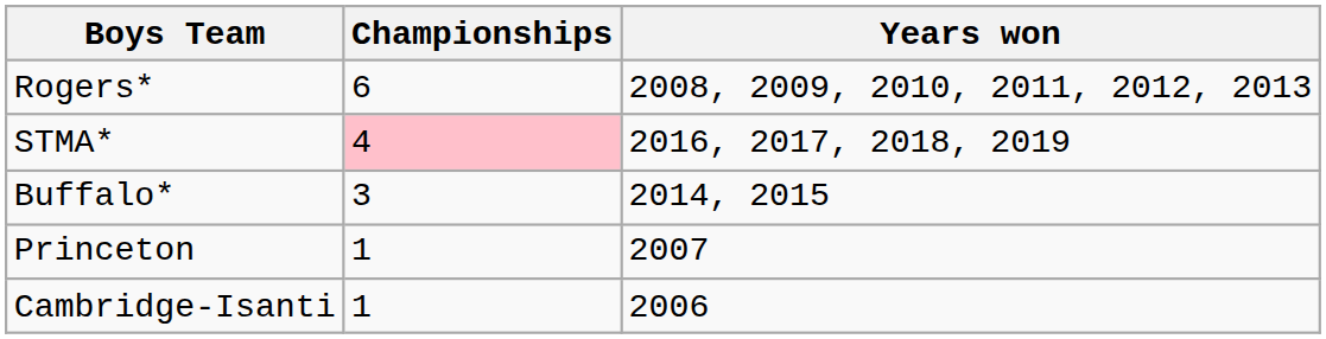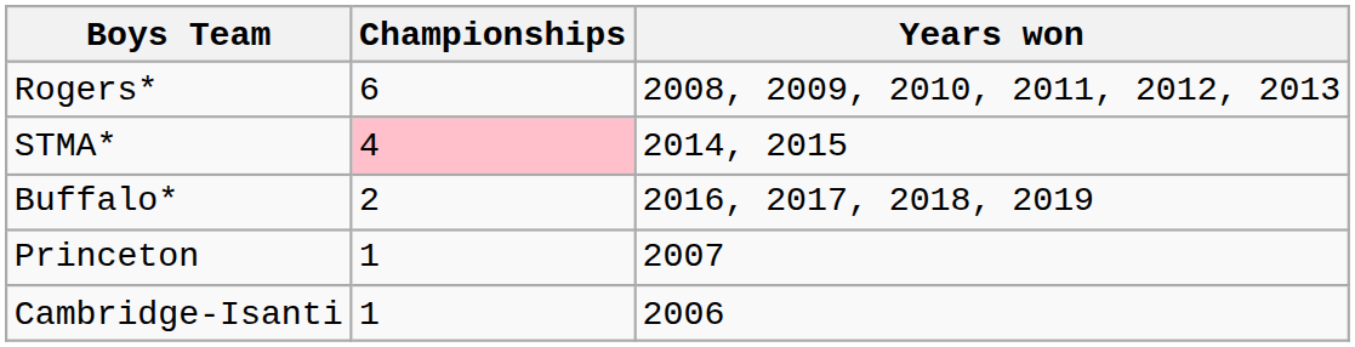STMA* | Years won: 2016, 2017, 2018, 2019 -> 2014, 2015
Buffalo* | Championships: 3 -> 2
Buffalo* | Years won: 2014, 2015 -> 2016, 2017, 2018, 2019
